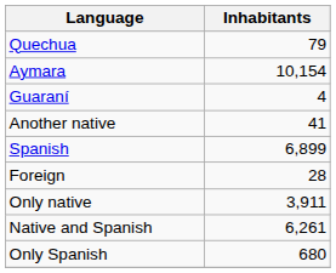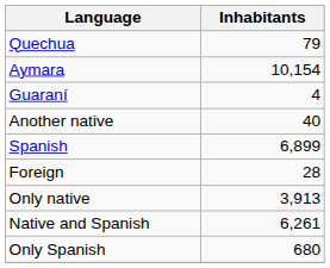Another native | Inhabitants: 41 -> 40
Only native | Inhabitants: 3,911 -> 3,913
